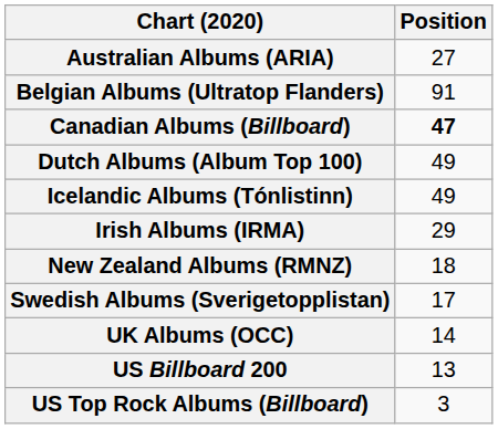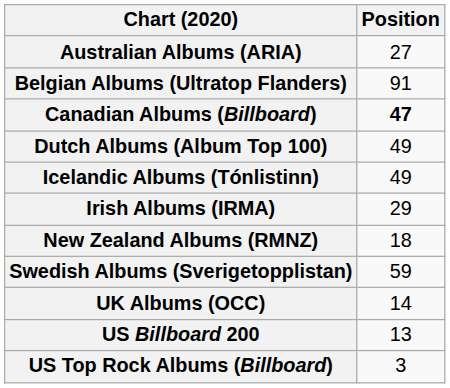Swedish Albums (Sverigetopplistan) | Position: 17 -> 59
